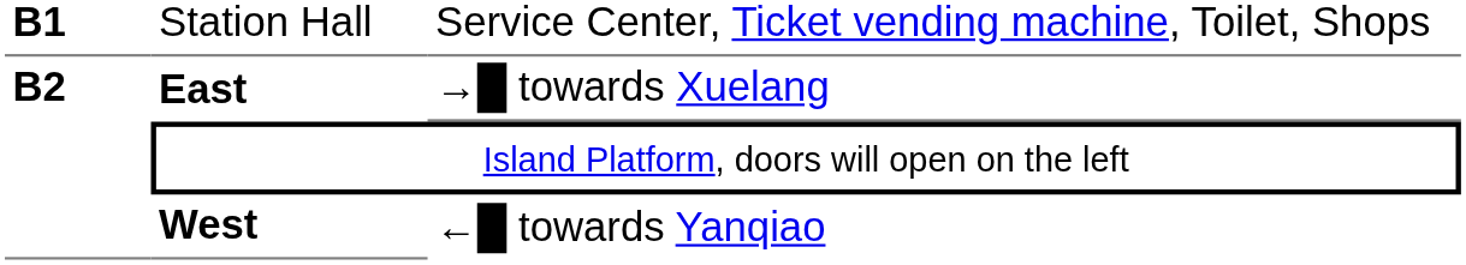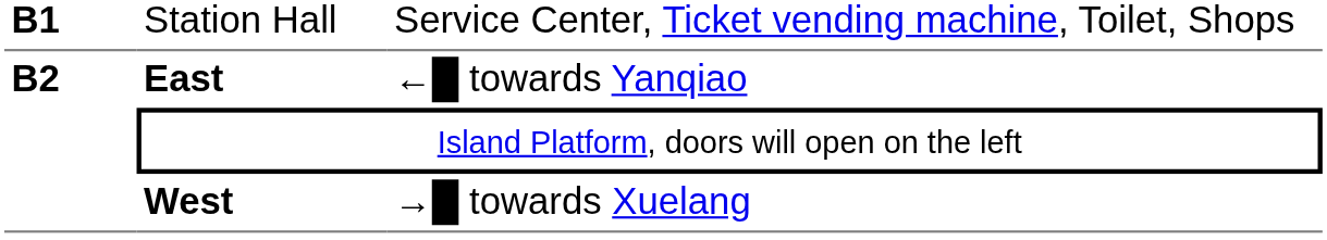East | column 3: →█ towards Xuelang -> ←█ towards Yanqiao
West | column 3: ←█ towards Yanqiao -> →█ towards Xuelang
